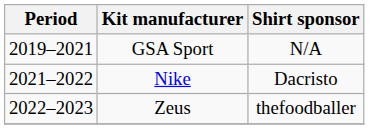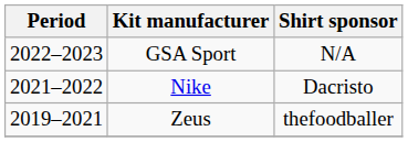GSA Sport | Period: 2019–2021 -> 2022–2023
Zeus | Period: 2022–2023 -> 2019–2021
